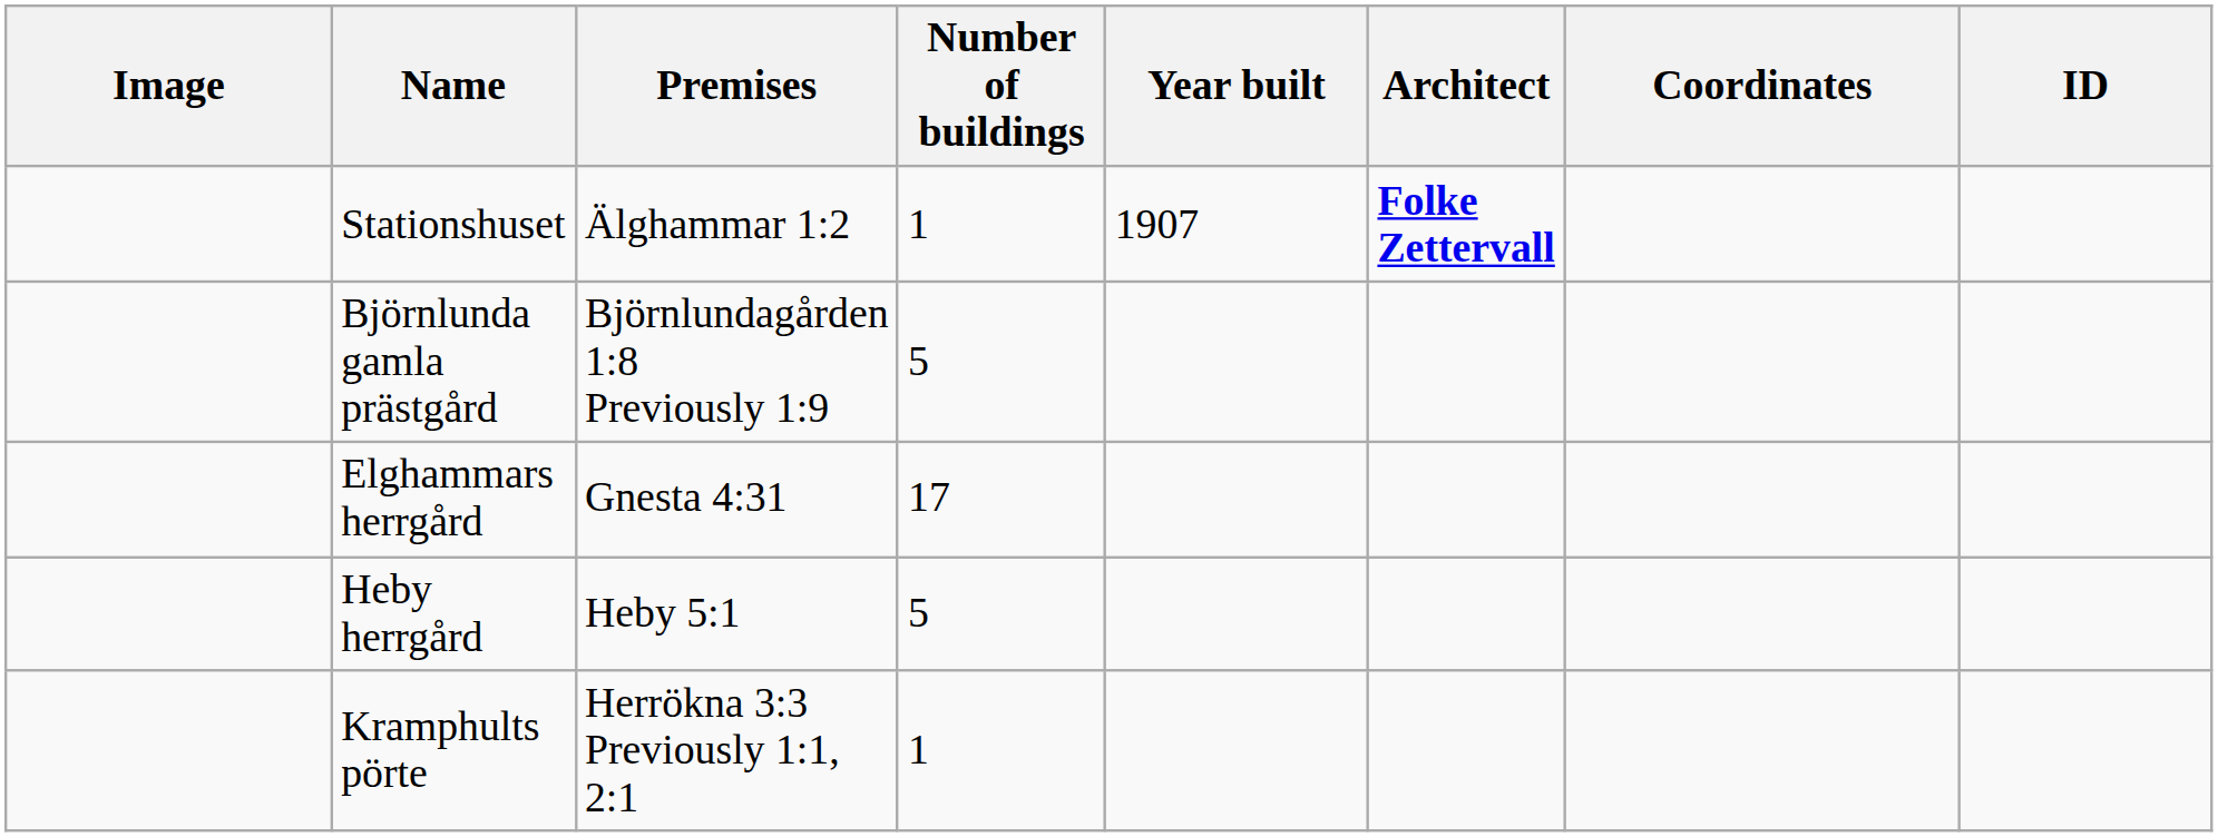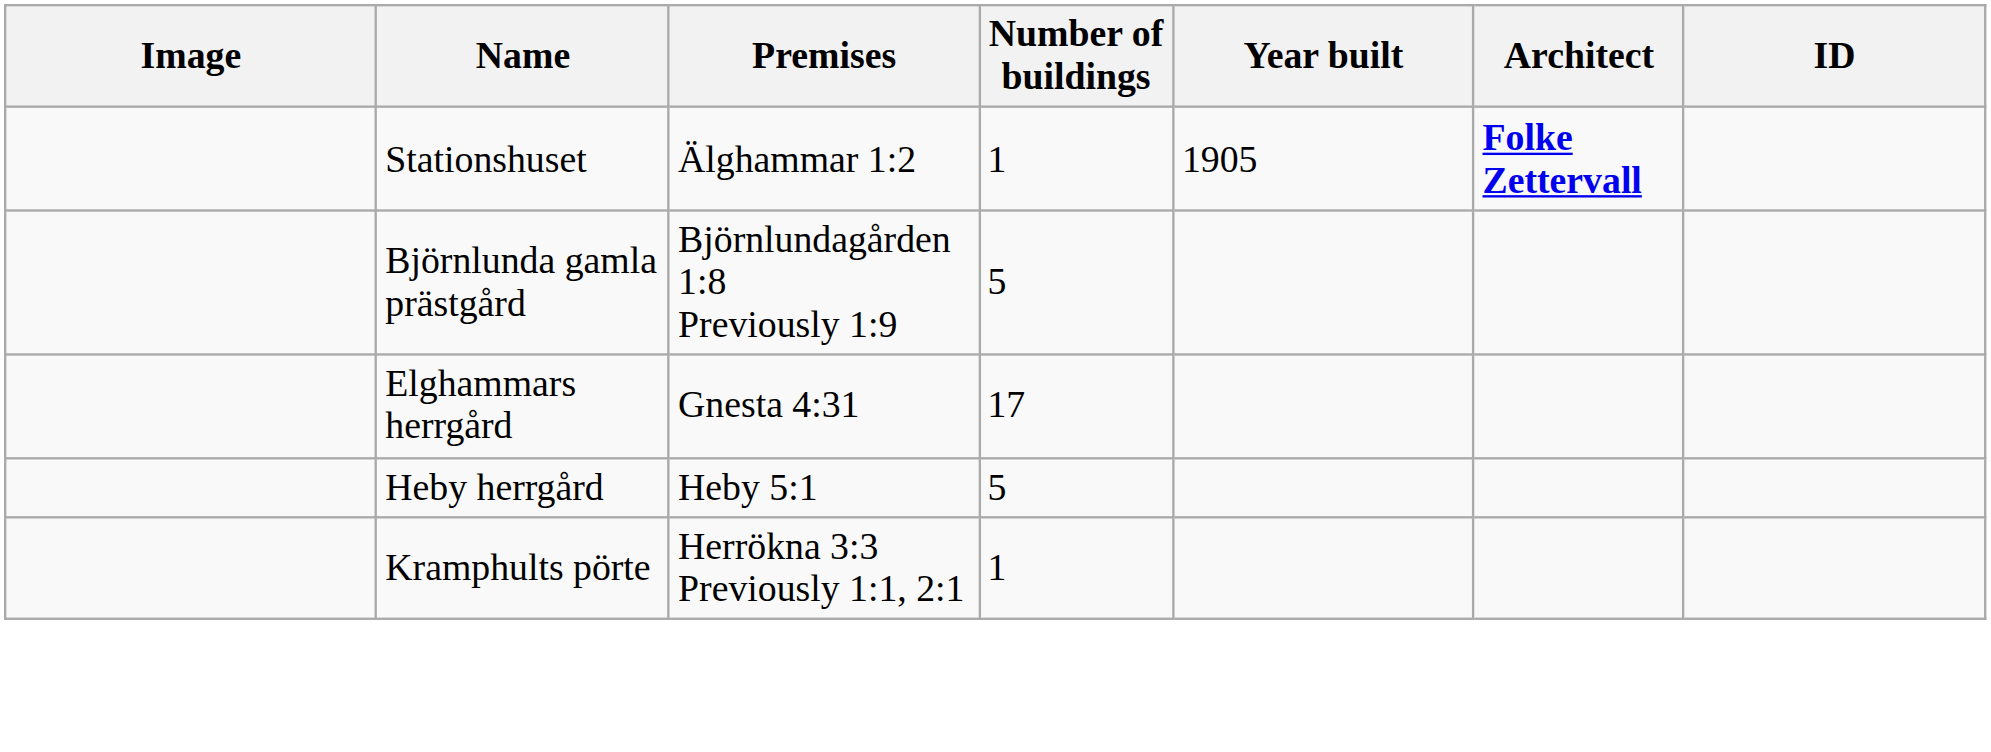- column: Coordinates
Stationshuset | Year built: 1907 -> 1905
